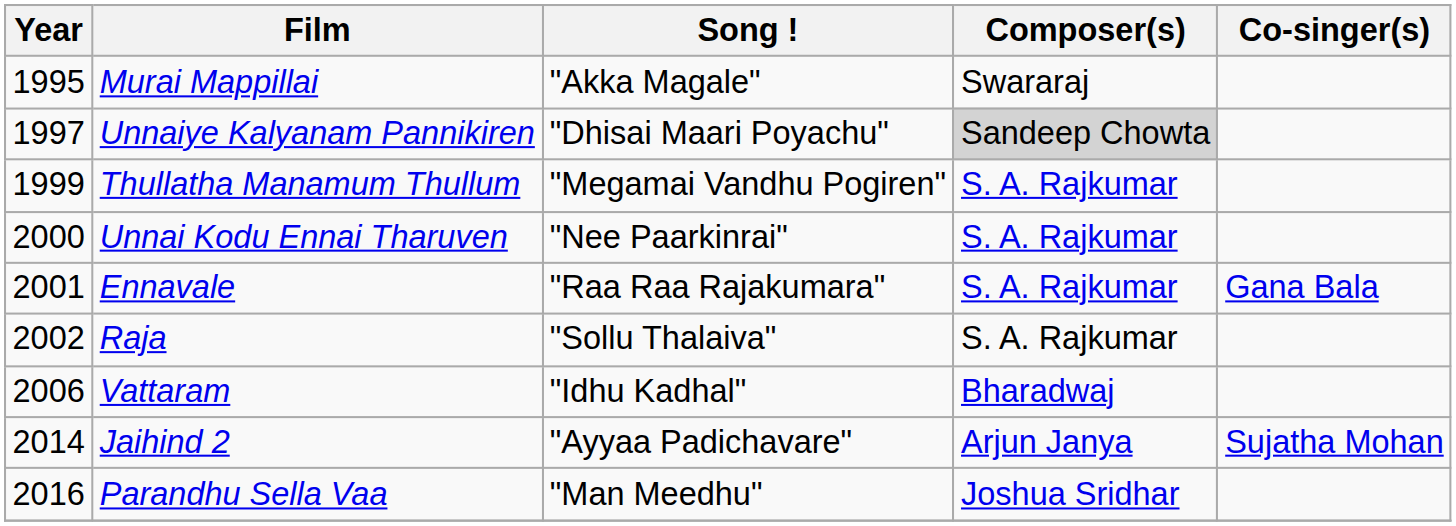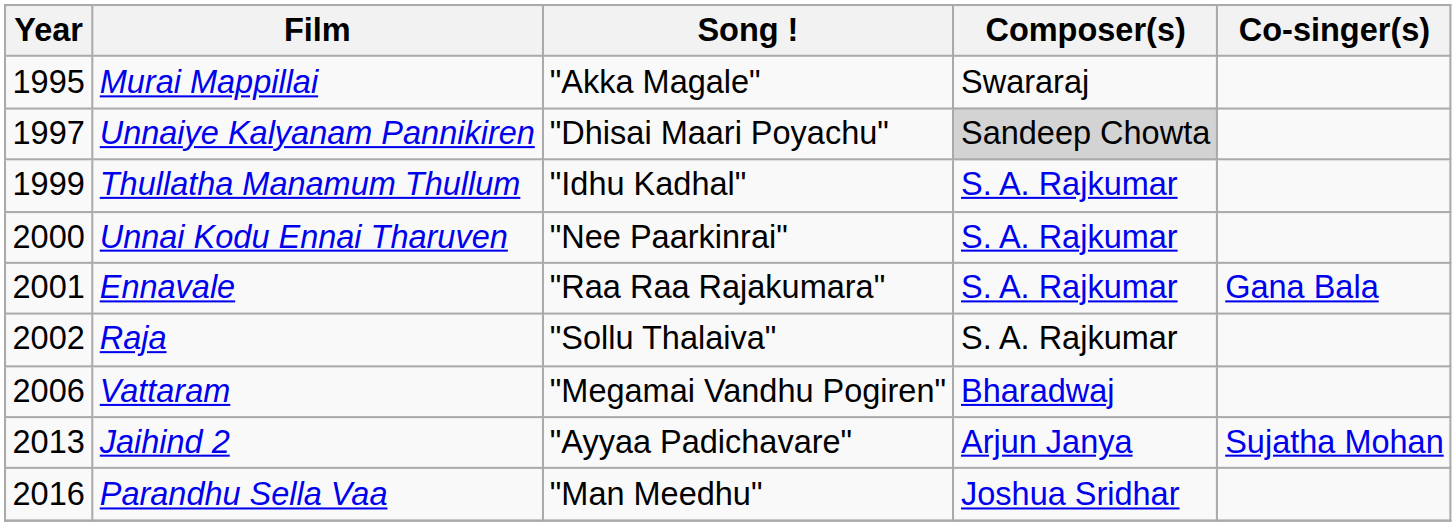Thullatha Manamum Thullum | Song !: "Megamai Vandhu Pogiren" -> "Idhu Kadhal"
Vattaram | Song !: "Idhu Kadhal" -> "Megamai Vandhu Pogiren"
Jaihind 2 | Year: 2014 -> 2013
